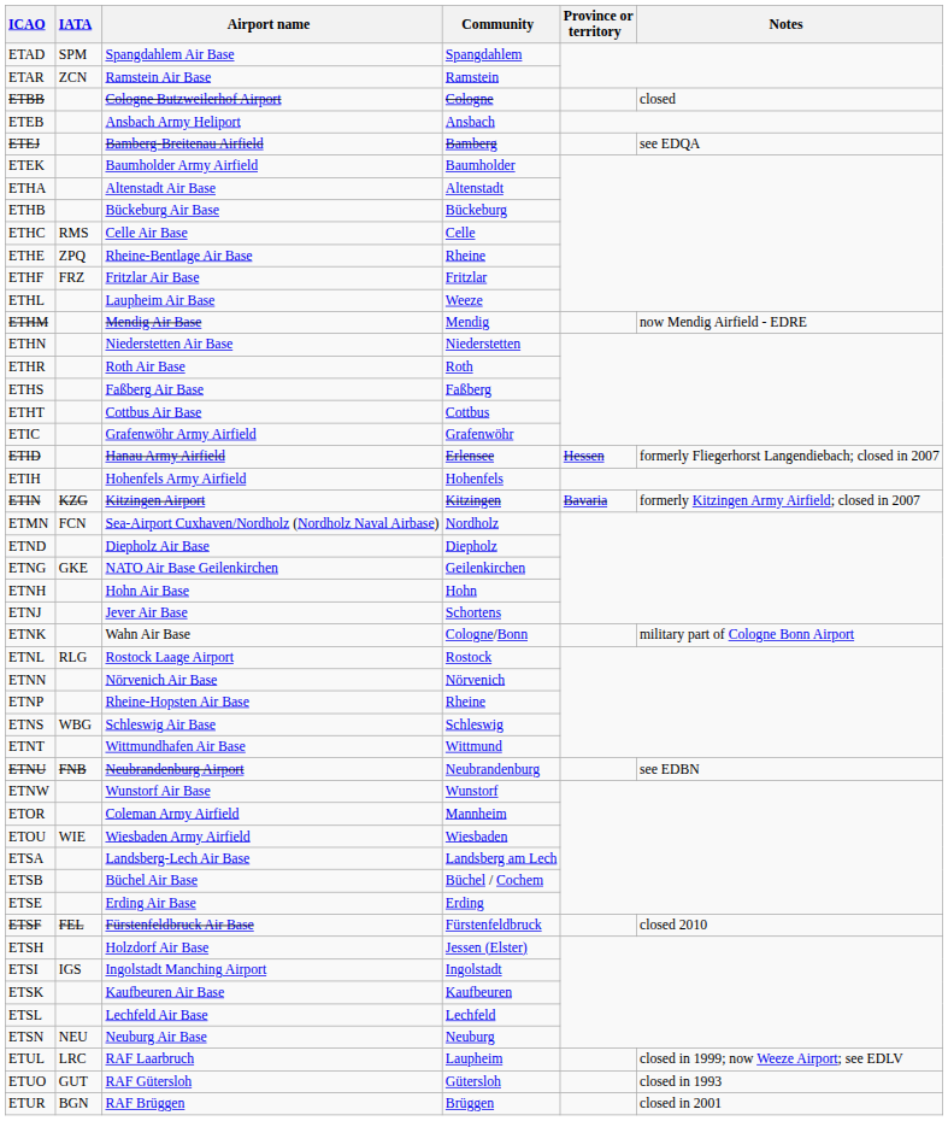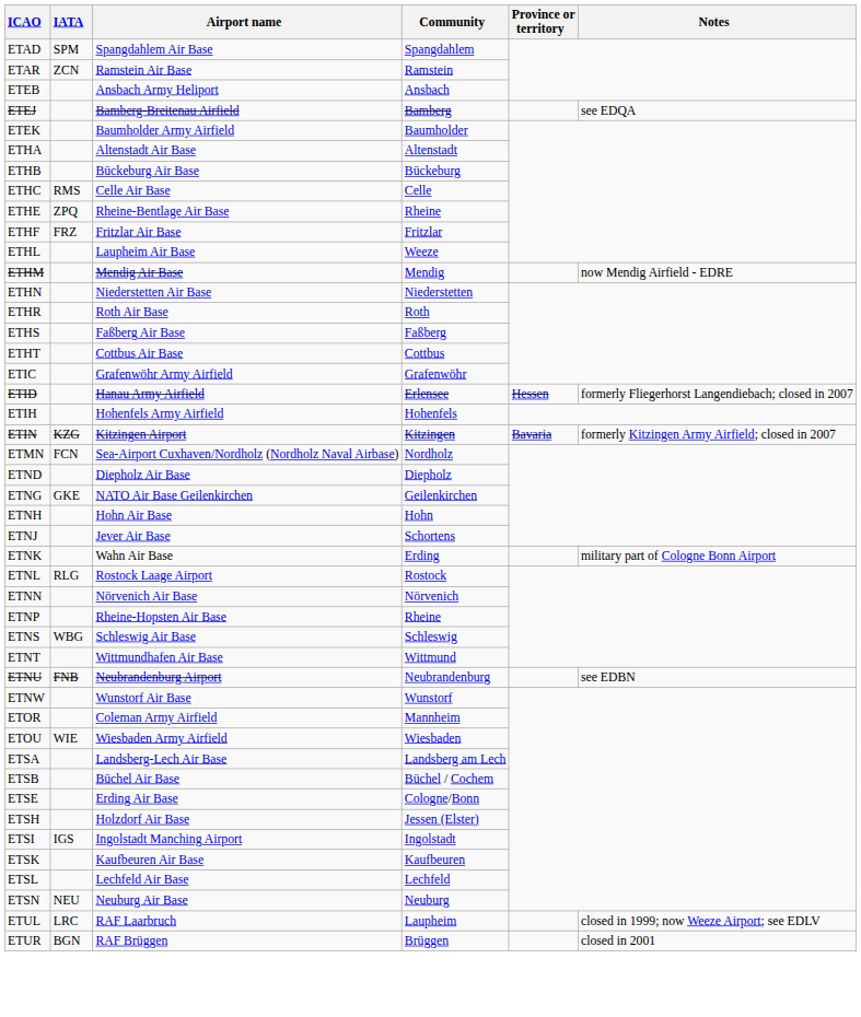- row: ETBB | Cologne Butzweilerhof Airport | Cologne | closed
ETNK | Community: Cologne/Bonn -> Erding
ETSE | Community: Erding -> Cologne/Bonn
- row: ETSF | FEL | Fürstenfeldbruck Air Base | Fürstenfeldbruck | closed 2010
- row: ETUO | GUT | RAF Gütersloh | Gütersloh | closed in 1993
